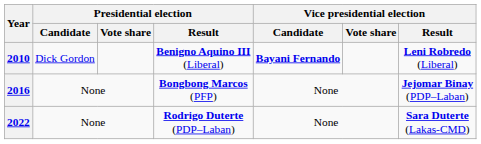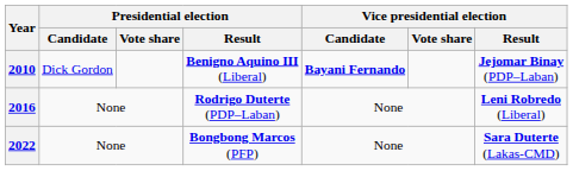2010 | Vice presidential election / Result: Leni Robredo (Liberal) -> Jejomar Binay (PDP–Laban)
2016 | Presidential election / Result: Bongbong Marcos (PFP) -> Rodrigo Duterte (PDP–Laban)
2016 | Vice presidential election / Result: Jejomar Binay (PDP–Laban) -> Leni Robredo (Liberal)
2022 | Presidential election / Result: Rodrigo Duterte (PDP–Laban) -> Bongbong Marcos (PFP)
